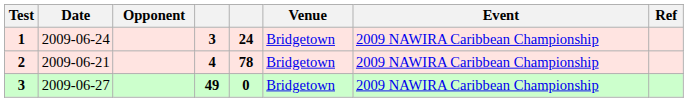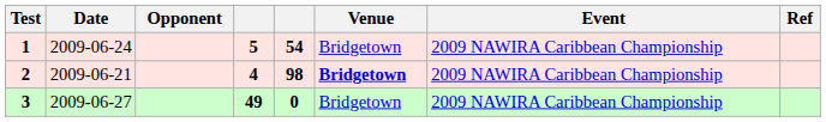1 | column 4: 3 -> 5
1 | column 5: 24 -> 54
2 | column 5: 78 -> 98
2 | Venue: normal -> bold
